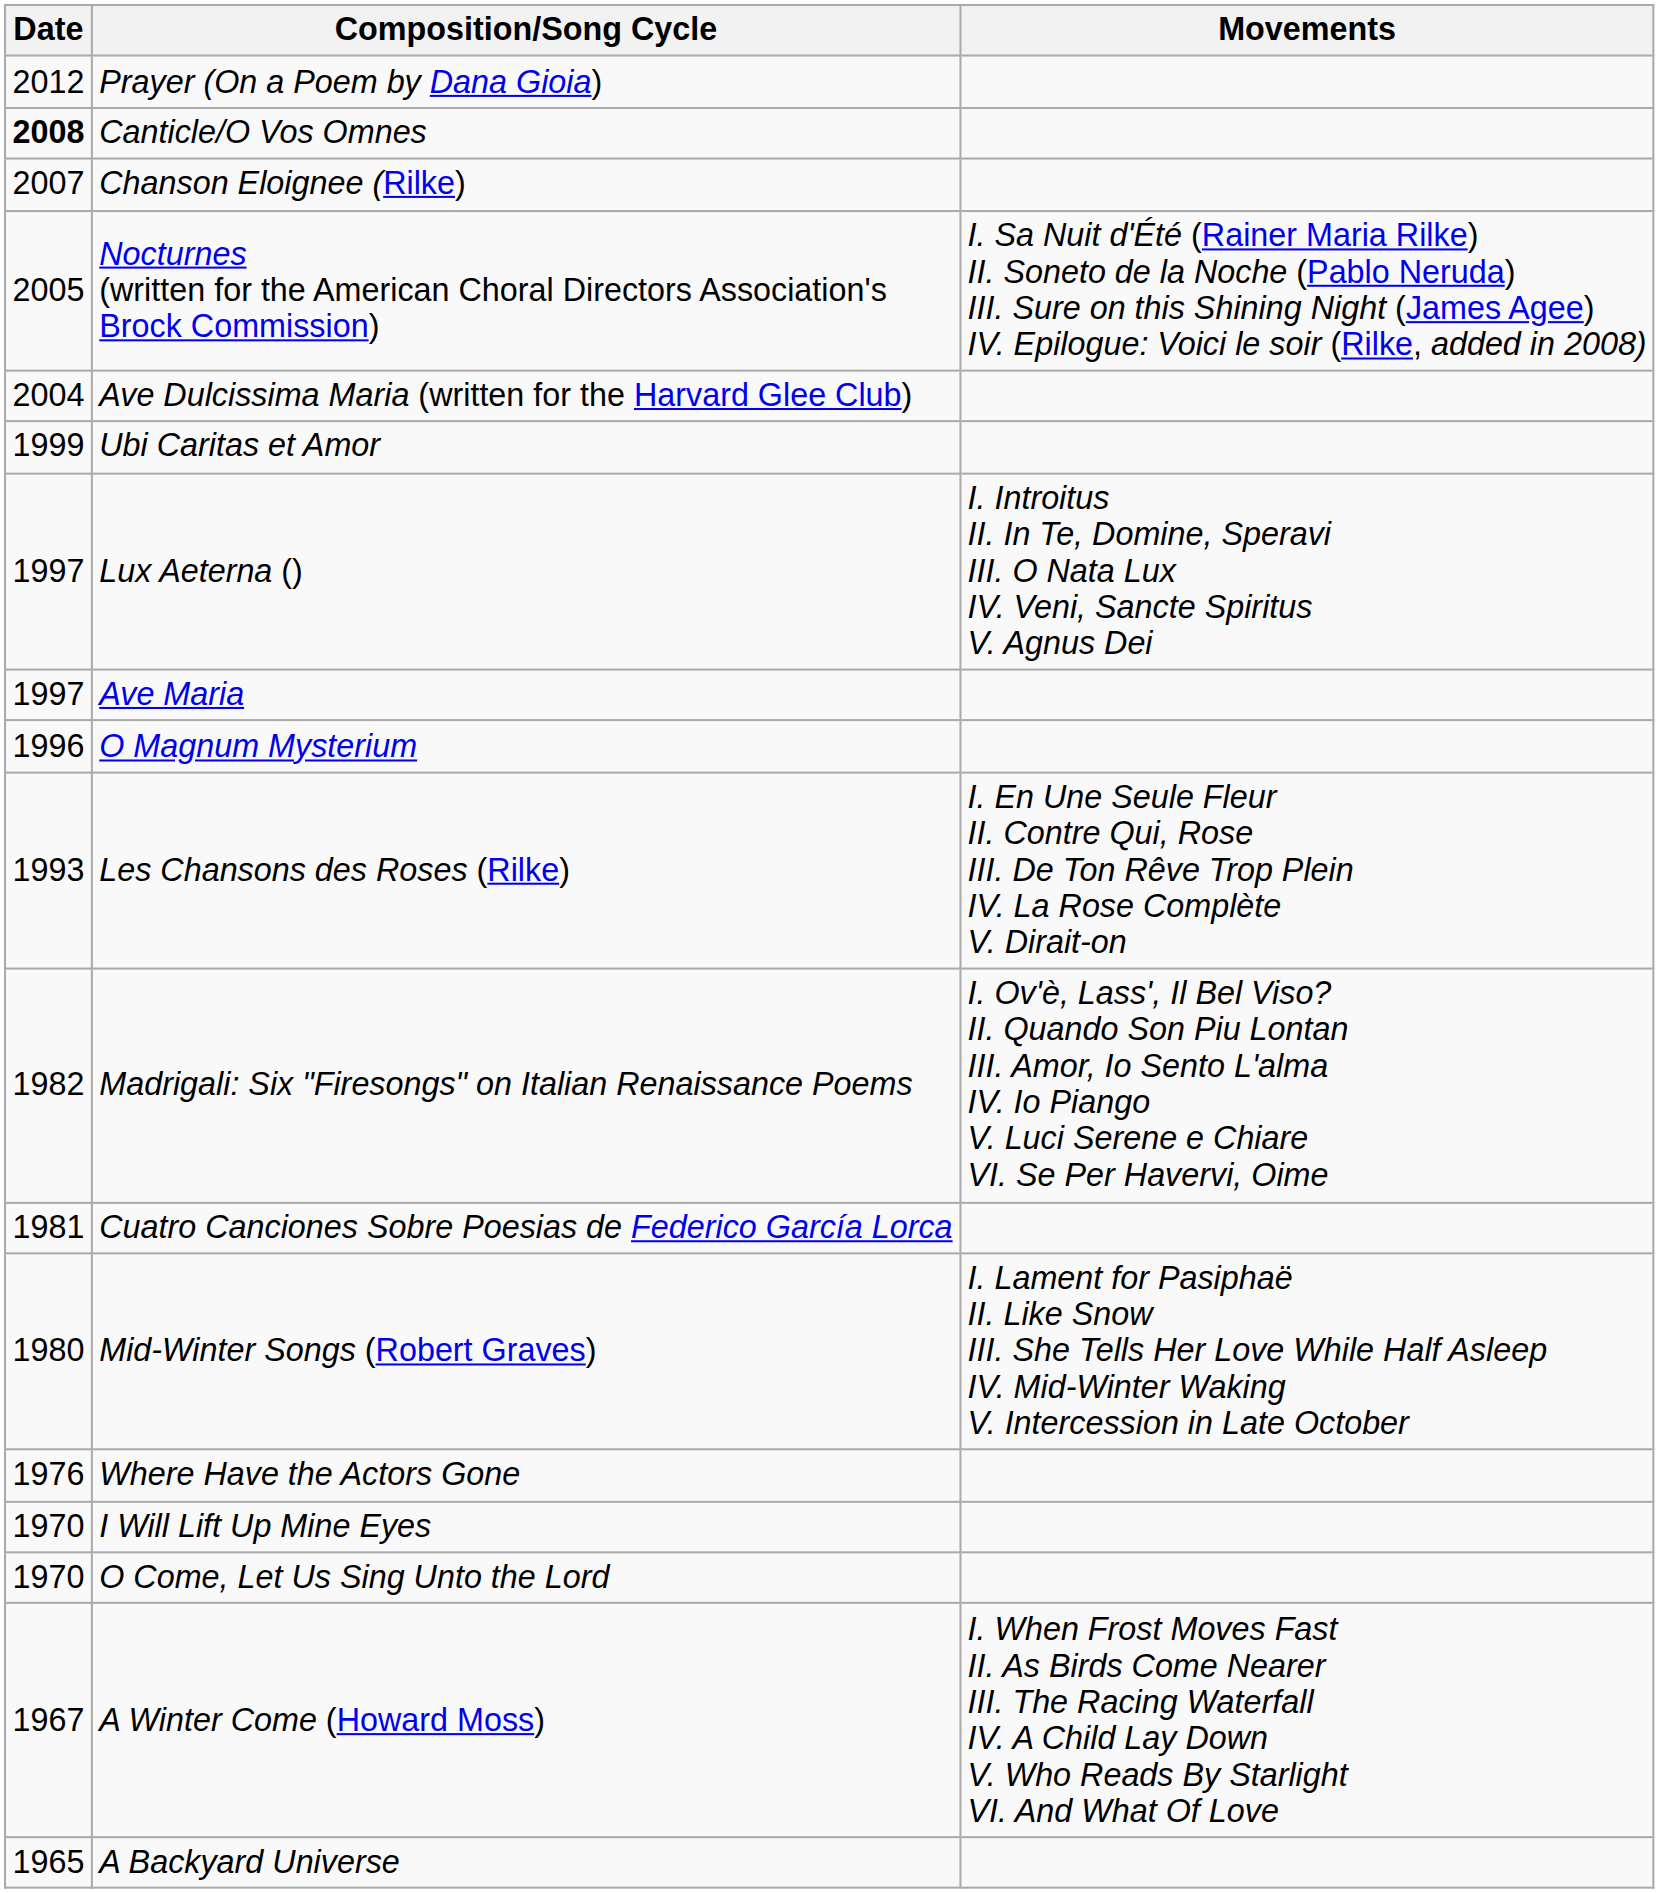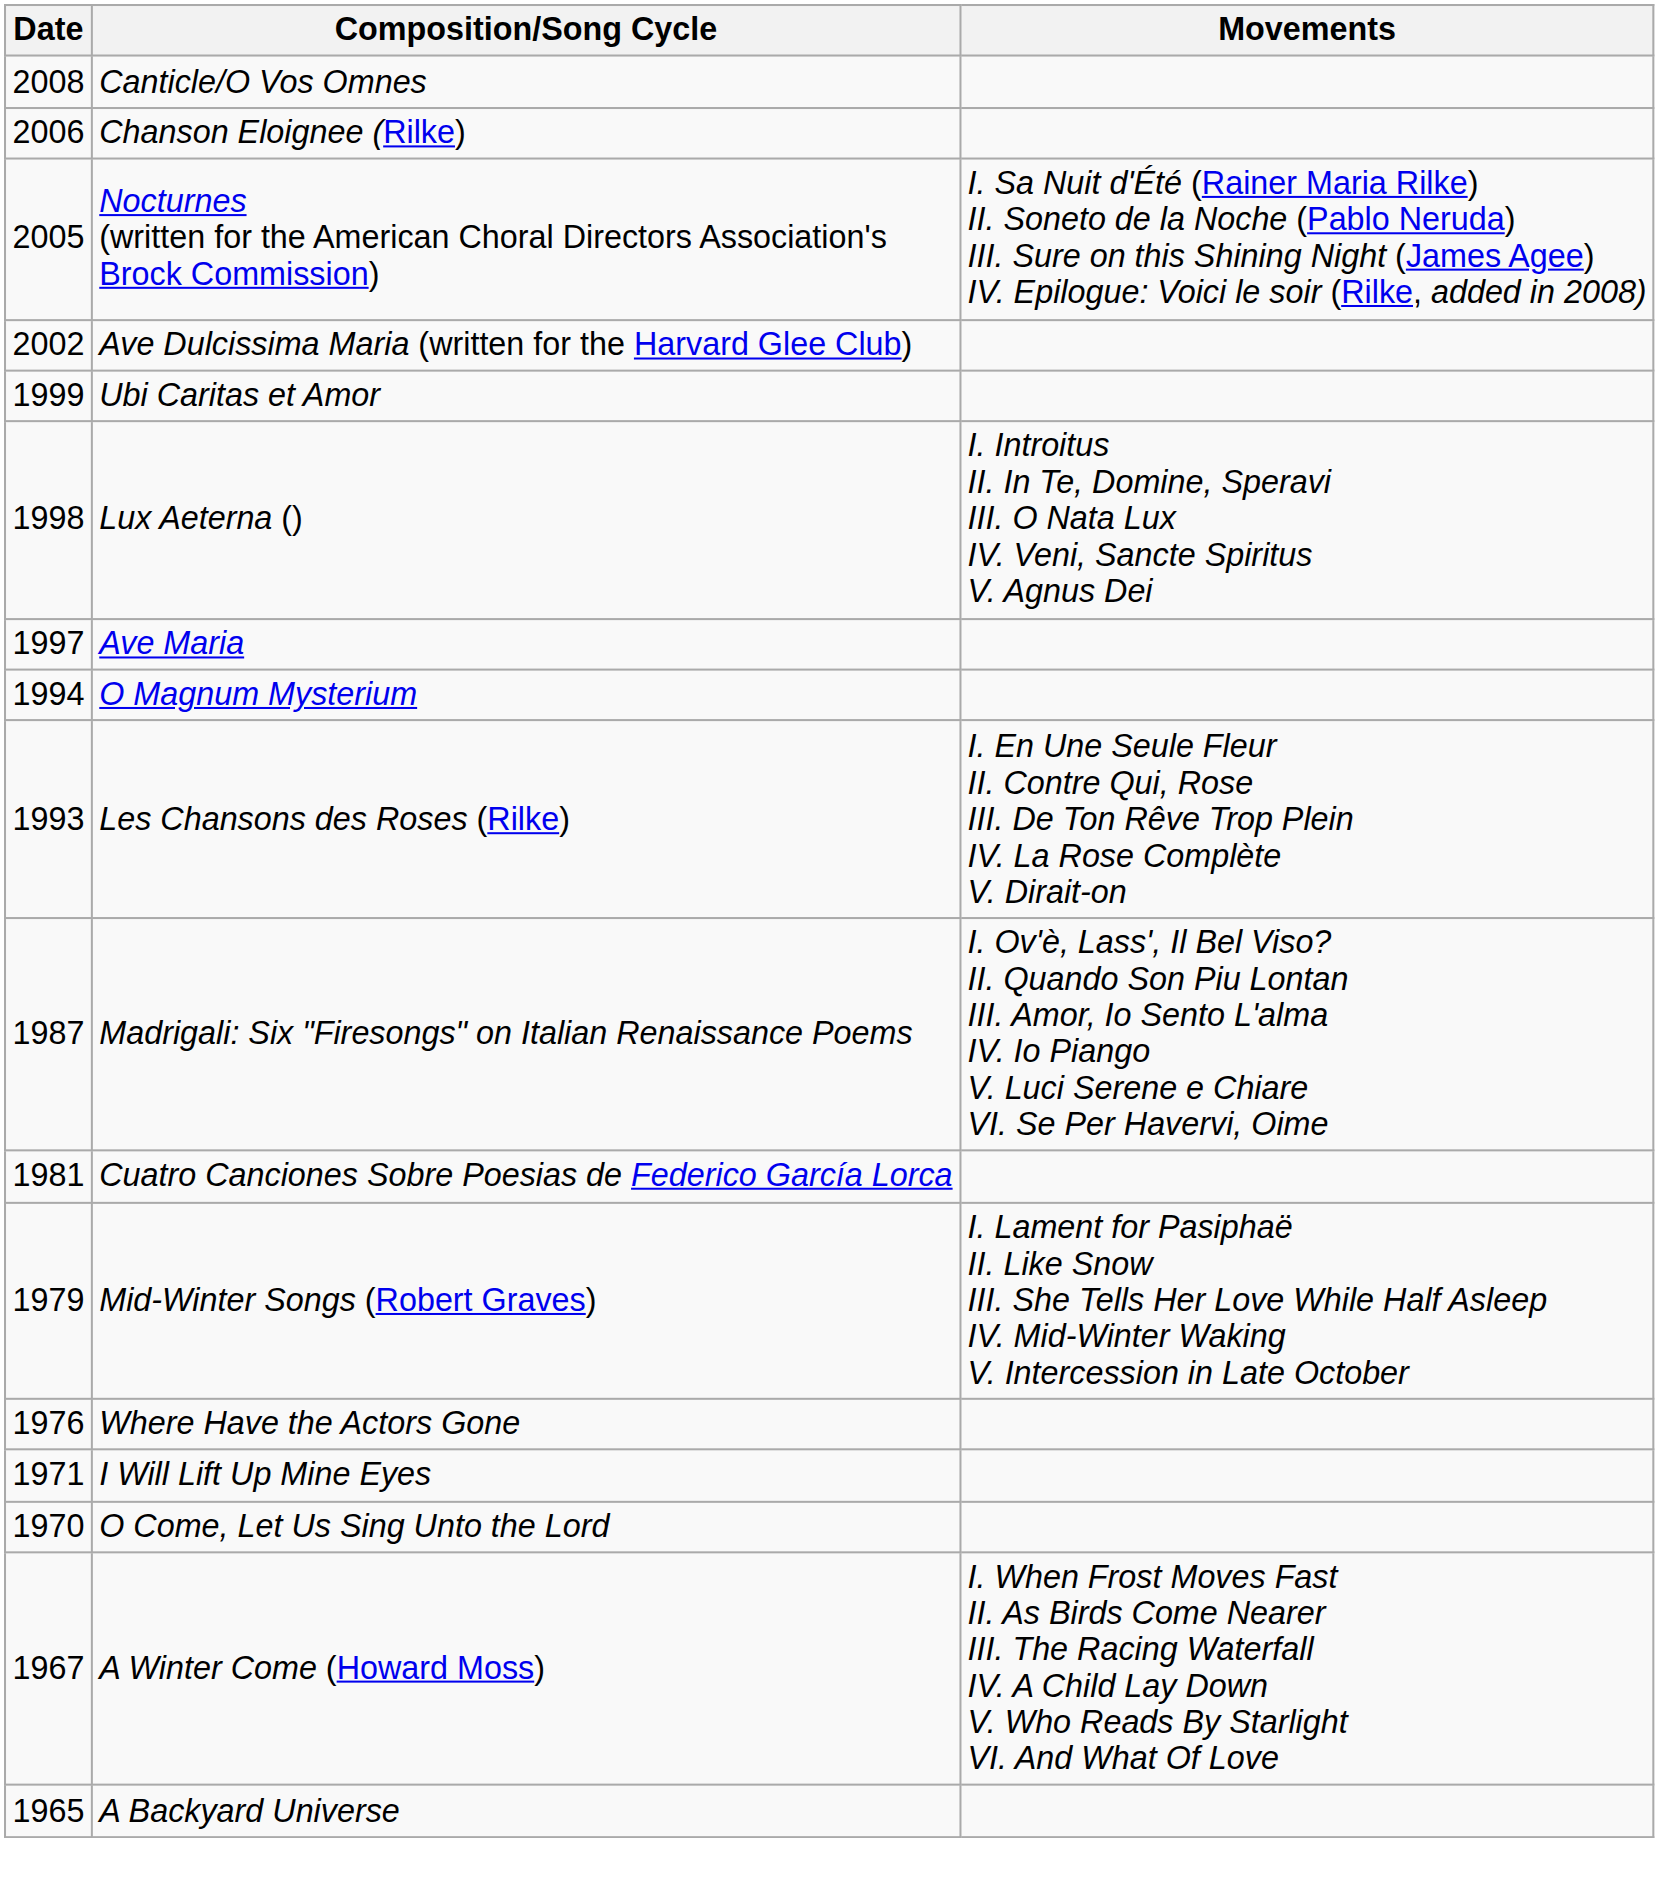- row: 2012 | Prayer (On a Poem by Dana Gioia)
Canticle/O Vos Omnes | Date: bold -> normal
Chanson Eloignee (Rilke) | Date: 2007 -> 2006
Ave Dulcissima Maria (written for the Harvard Glee Club) | Date: 2004 -> 2002
Lux Aeterna () | Date: 1997 -> 1998
O Magnum Mysterium | Date: 1996 -> 1994
Madrigali: Six "Firesongs" on Italian Renaissance Poems | Date: 1982 -> 1987
Mid-Winter Songs (Robert Graves) | Date: 1980 -> 1979
I Will Lift Up Mine Eyes | Date: 1970 -> 1971
